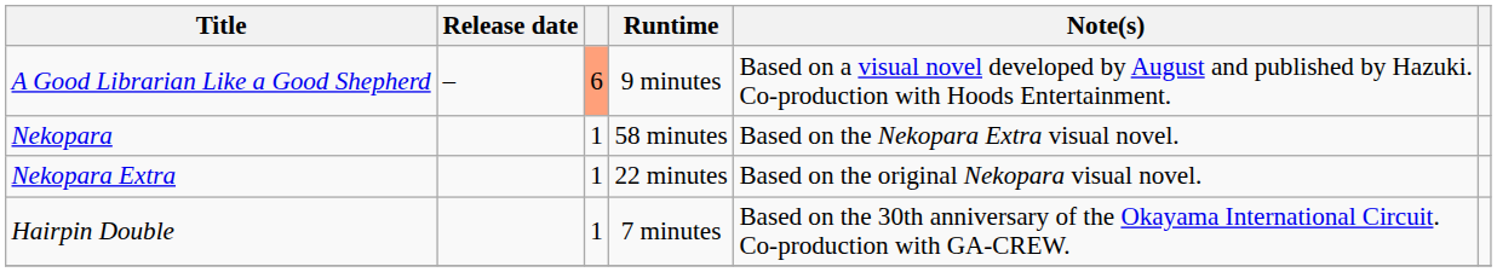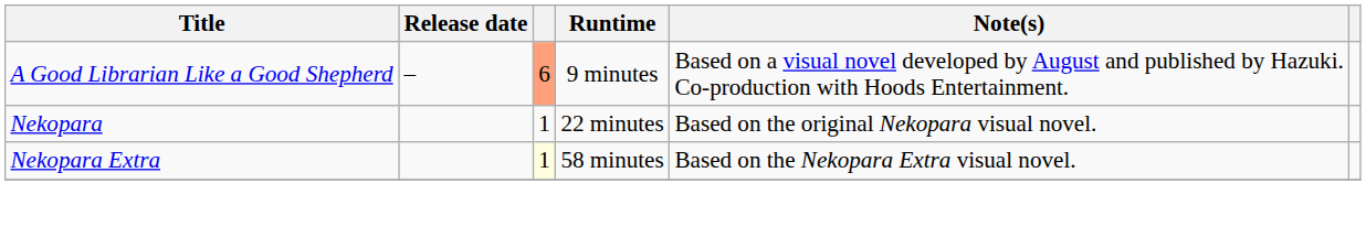Nekopara | Runtime: 58 minutes -> 22 minutes
Nekopara | Note(s): Based on the Nekopara Extra visual novel. -> Based on the original Nekopara visual novel.
Nekopara Extra | column 3: no background -> lightyellow background
Nekopara Extra | Runtime: 22 minutes -> 58 minutes
Nekopara Extra | Note(s): Based on the original Nekopara visual novel. -> Based on the Nekopara Extra visual novel.
- row: Hairpin Double | 1 | 7 minutes | Based on the 30th anniversary of the Okayama International Circuit. Co-production with GA-CREW.
